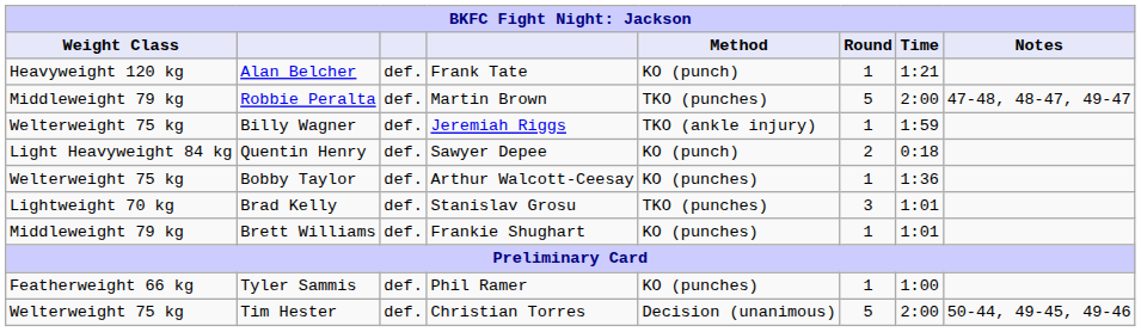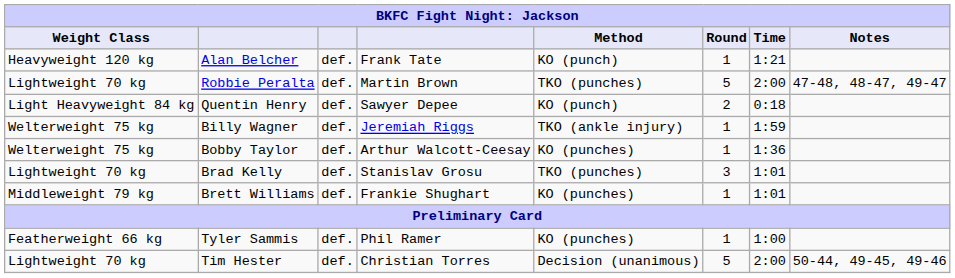Robbie Peralta | Weight Class: Middleweight 79 kg -> Lightweight 70 kg
rows swapped: Quentin Henry <-> Billy Wagner
Tim Hester | Weight Class: Welterweight 75 kg -> Lightweight 70 kg
